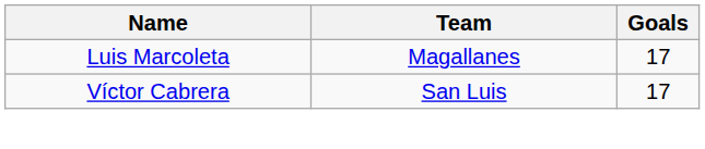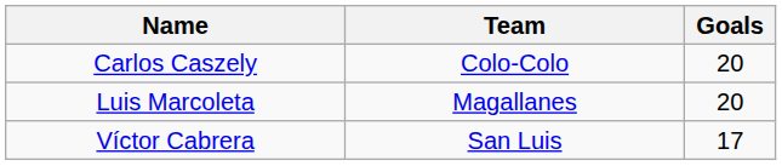+ row: Carlos Caszely | Colo-Colo | 20
Luis Marcoleta | Goals: 17 -> 20
